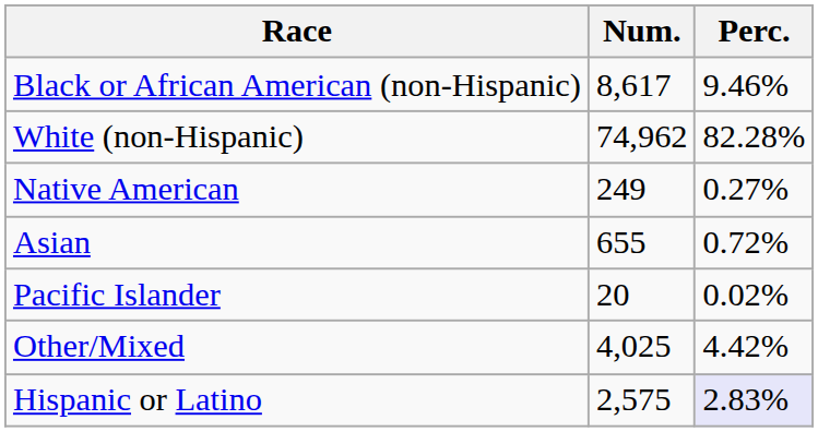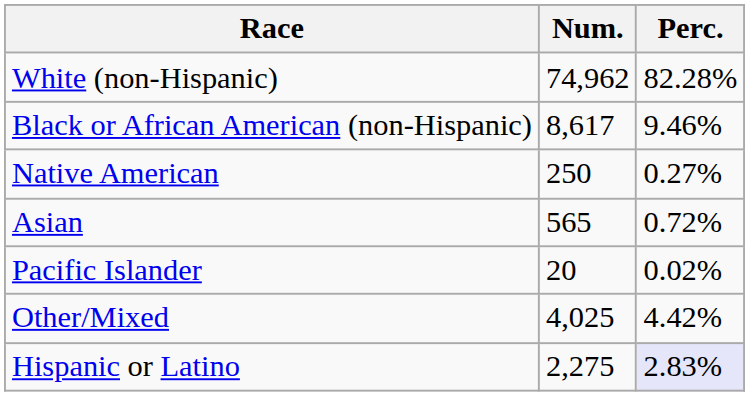rows swapped: White (non-Hispanic) <-> Black or African American (non-Hispanic)
Native American | Num.: 249 -> 250
Asian | Num.: 655 -> 565
Hispanic or Latino | Num.: 2,575 -> 2,275
